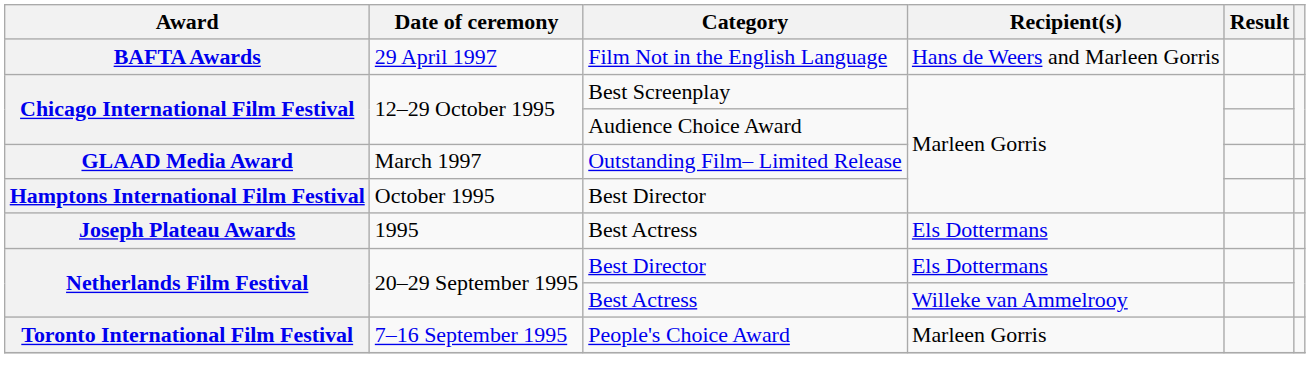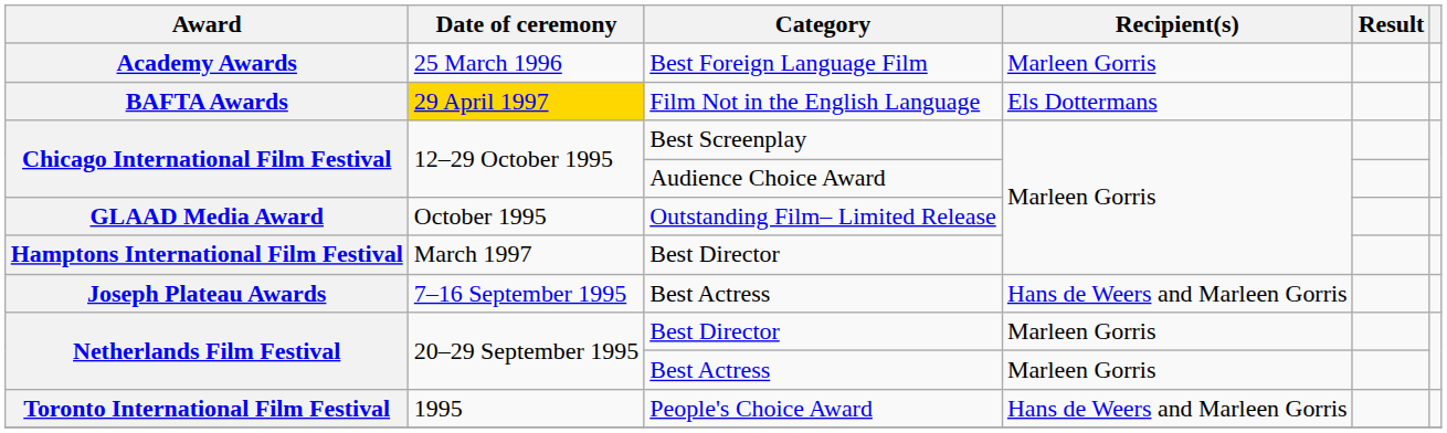+ row: Academy Awards | 25 March 1996 | Best Foreign Language Film | Marleen Gorris
BAFTA Awards | Date of ceremony: no background -> gold background
BAFTA Awards | Recipient(s): Hans de Weers and Marleen Gorris -> Els Dottermans
GLAAD Media Award | Date of ceremony: March 1997 -> October 1995
Hamptons International Film Festival | Date of ceremony: October 1995 -> March 1997
Joseph Plateau Awards | Date of ceremony: 1995 -> 7–16 September 1995
Joseph Plateau Awards | Recipient(s): Els Dottermans -> Hans de Weers and Marleen Gorris
Netherlands Film Festival / Best Director | Recipient(s): Els Dottermans -> Marleen Gorris
Netherlands Film Festival / Best Actress | Recipient(s): Willeke van Ammelrooy -> Marleen Gorris
Toronto International Film Festival | Date of ceremony: 7–16 September 1995 -> 1995
Toronto International Film Festival | Recipient(s): Marleen Gorris -> Hans de Weers and Marleen Gorris
